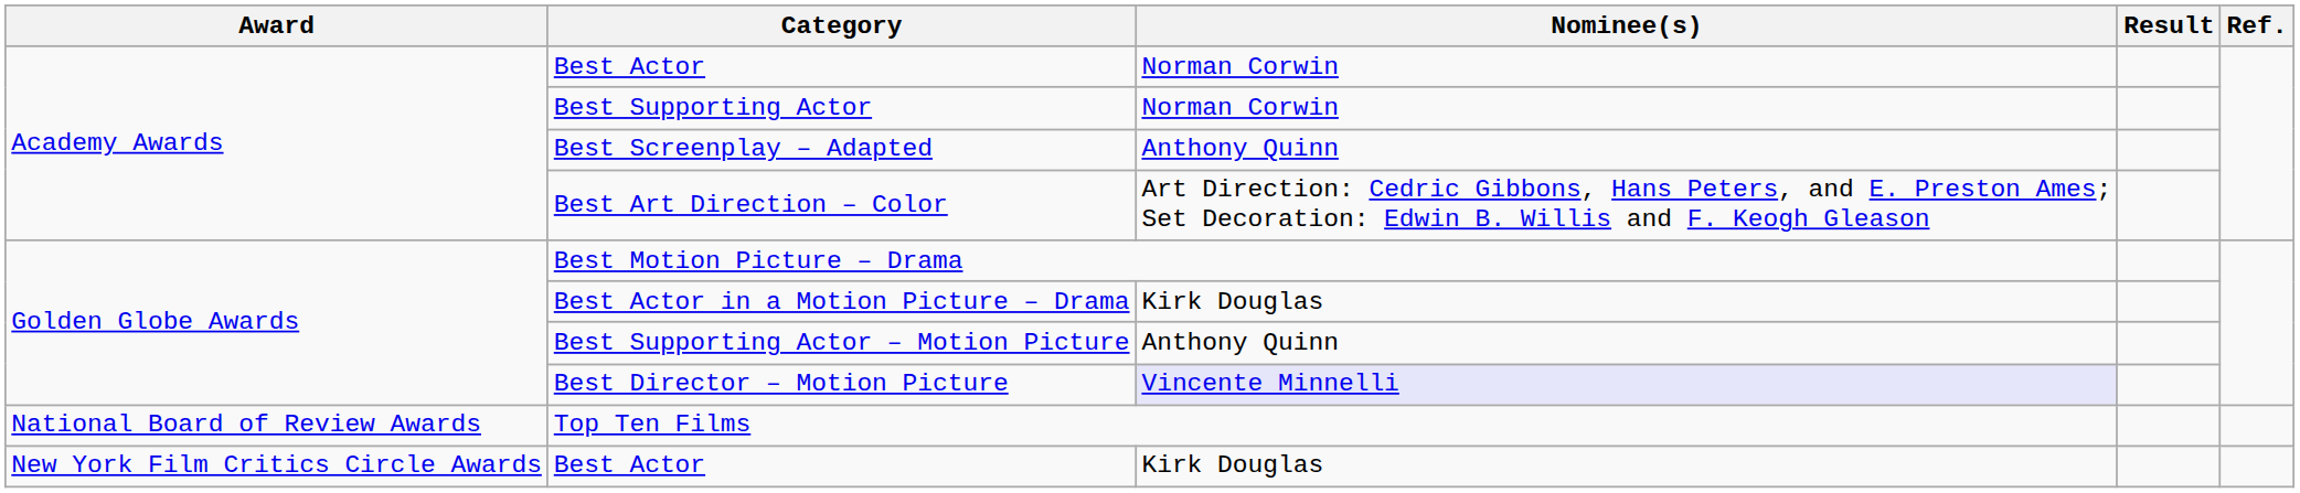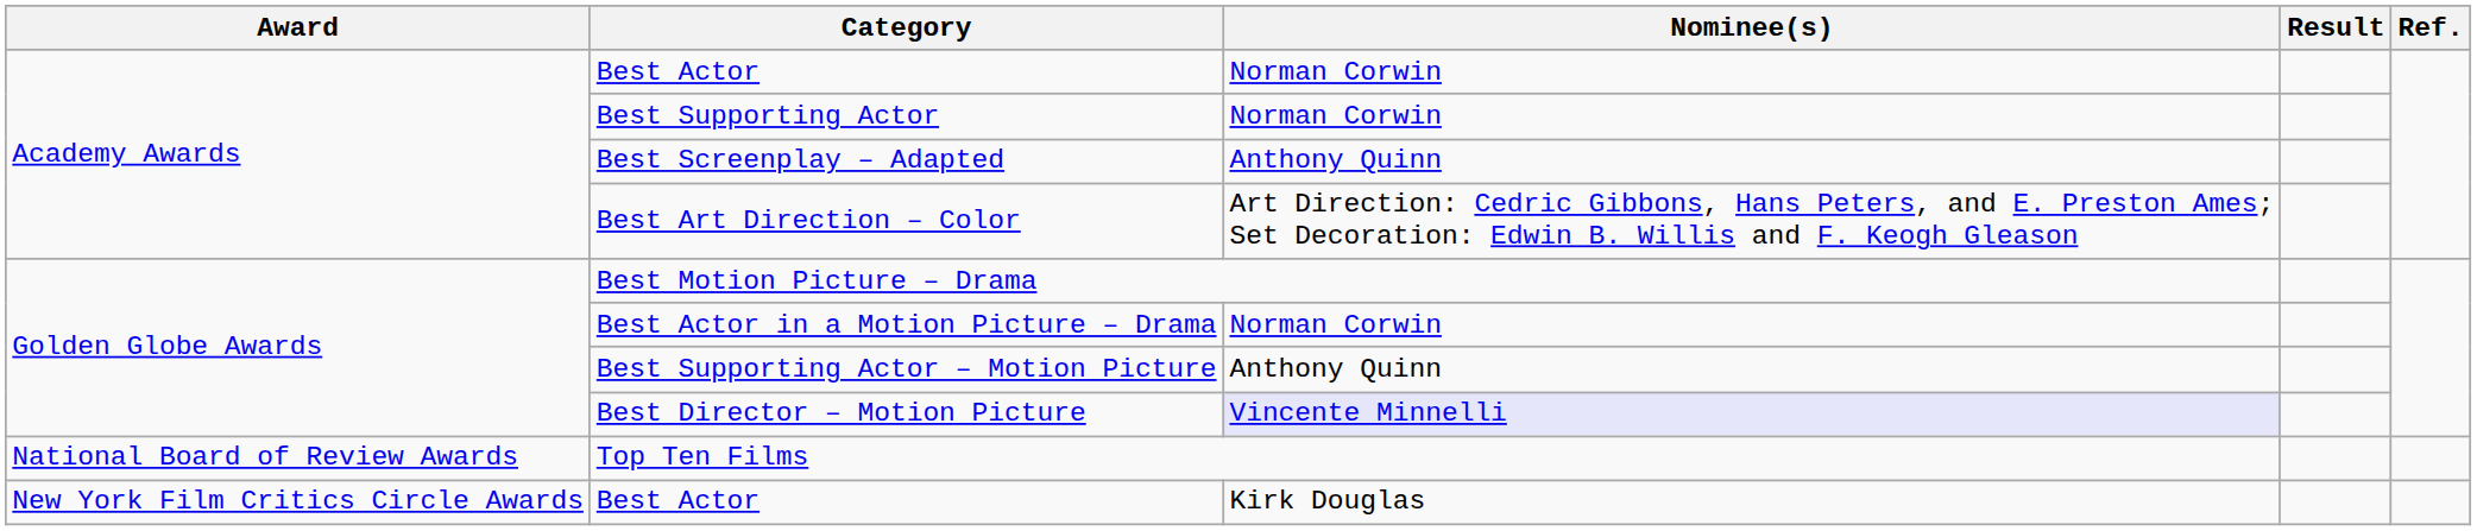Best Actor in a Motion Picture – Drama | Nominee(s): Kirk Douglas -> Norman Corwin
